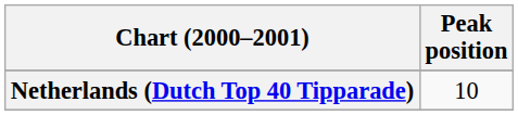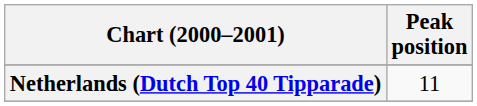Netherlands (Dutch Top 40 Tipparade) | Peak position: 10 -> 11
